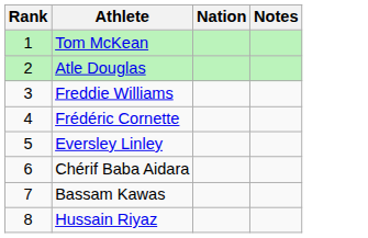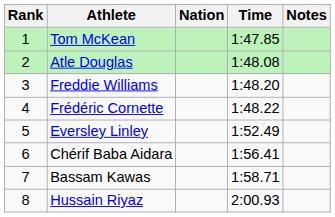+ column: Time | 1:47.85 | 1:48.08 | 1:48.20 | 1:48.22 | 1:52.49 | 1:56.41 | 1:58.71 | 2:00.93
